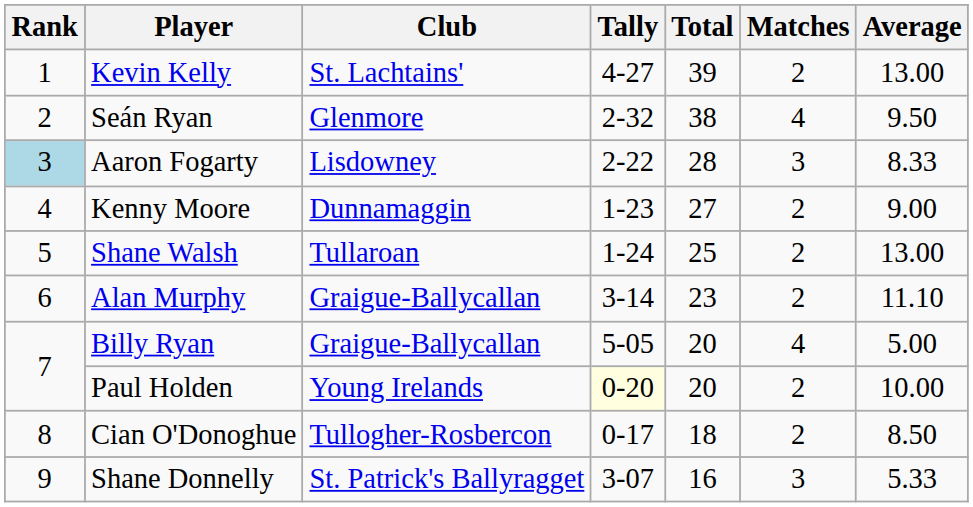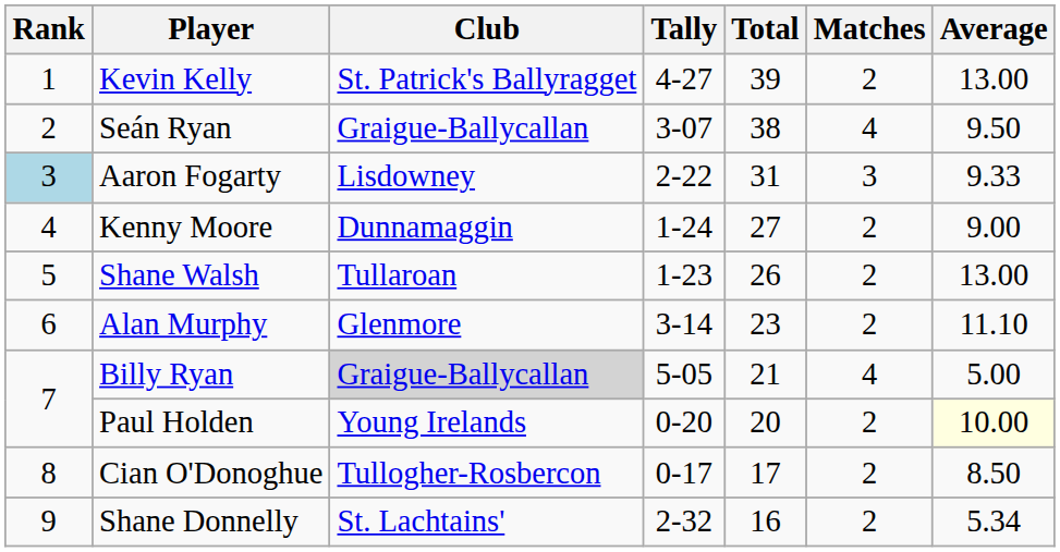Kevin Kelly | Club: St. Lachtains' -> St. Patrick's Ballyragget
Seán Ryan | Club: Glenmore -> Graigue-Ballycallan
Seán Ryan | Tally: 2-32 -> 3-07
Aaron Fogarty | Total: 28 -> 31
Aaron Fogarty | Average: 8.33 -> 9.33
Kenny Moore | Tally: 1-23 -> 1-24
Shane Walsh | Tally: 1-24 -> 1-23
Shane Walsh | Total: 25 -> 26
Alan Murphy | Club: Graigue-Ballycallan -> Glenmore
Billy Ryan | Club: no background -> lightgrey background
Billy Ryan | Total: 20 -> 21
Paul Holden | Tally: lightyellow background -> no background
Paul Holden | Average: no background -> lightyellow background
Cian O'Donoghue | Total: 18 -> 17
Shane Donnelly | Club: St. Patrick's Ballyragget -> St. Lachtains'
Shane Donnelly | Tally: 3-07 -> 2-32
Shane Donnelly | Matches: 3 -> 2
Shane Donnelly | Average: 5.33 -> 5.34
